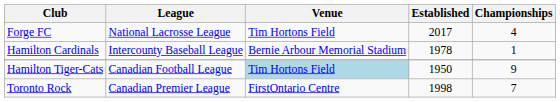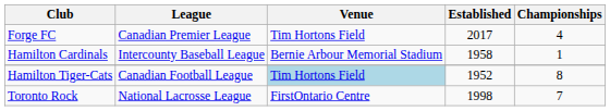Forge FC | League: National Lacrosse League -> Canadian Premier League
Hamilton Cardinals | Established: 1978 -> 1958
Hamilton Tiger-Cats | Established: 1950 -> 1952
Hamilton Tiger-Cats | Championships: 9 -> 8
Toronto Rock | League: Canadian Premier League -> National Lacrosse League
